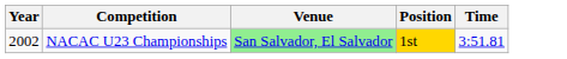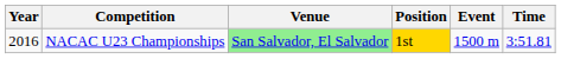+ column: Event | 1500 m
NACAC U23 Championships | Year: 2002 -> 2016
